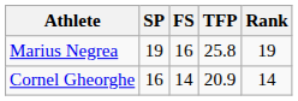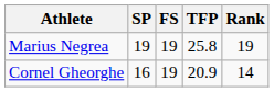Marius Negrea | FS: 16 -> 19
Cornel Gheorghe | FS: 14 -> 19
